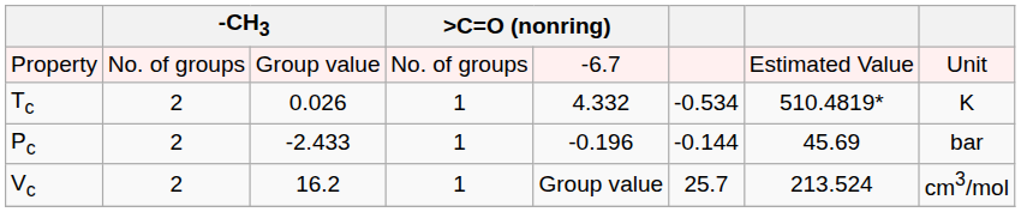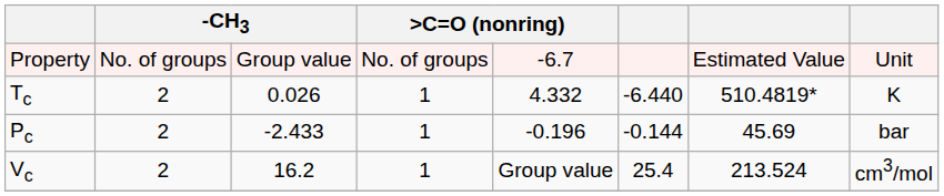Tc | column 6: -0.534 -> -6.440
Vc | column 6: 25.7 -> 25.4
